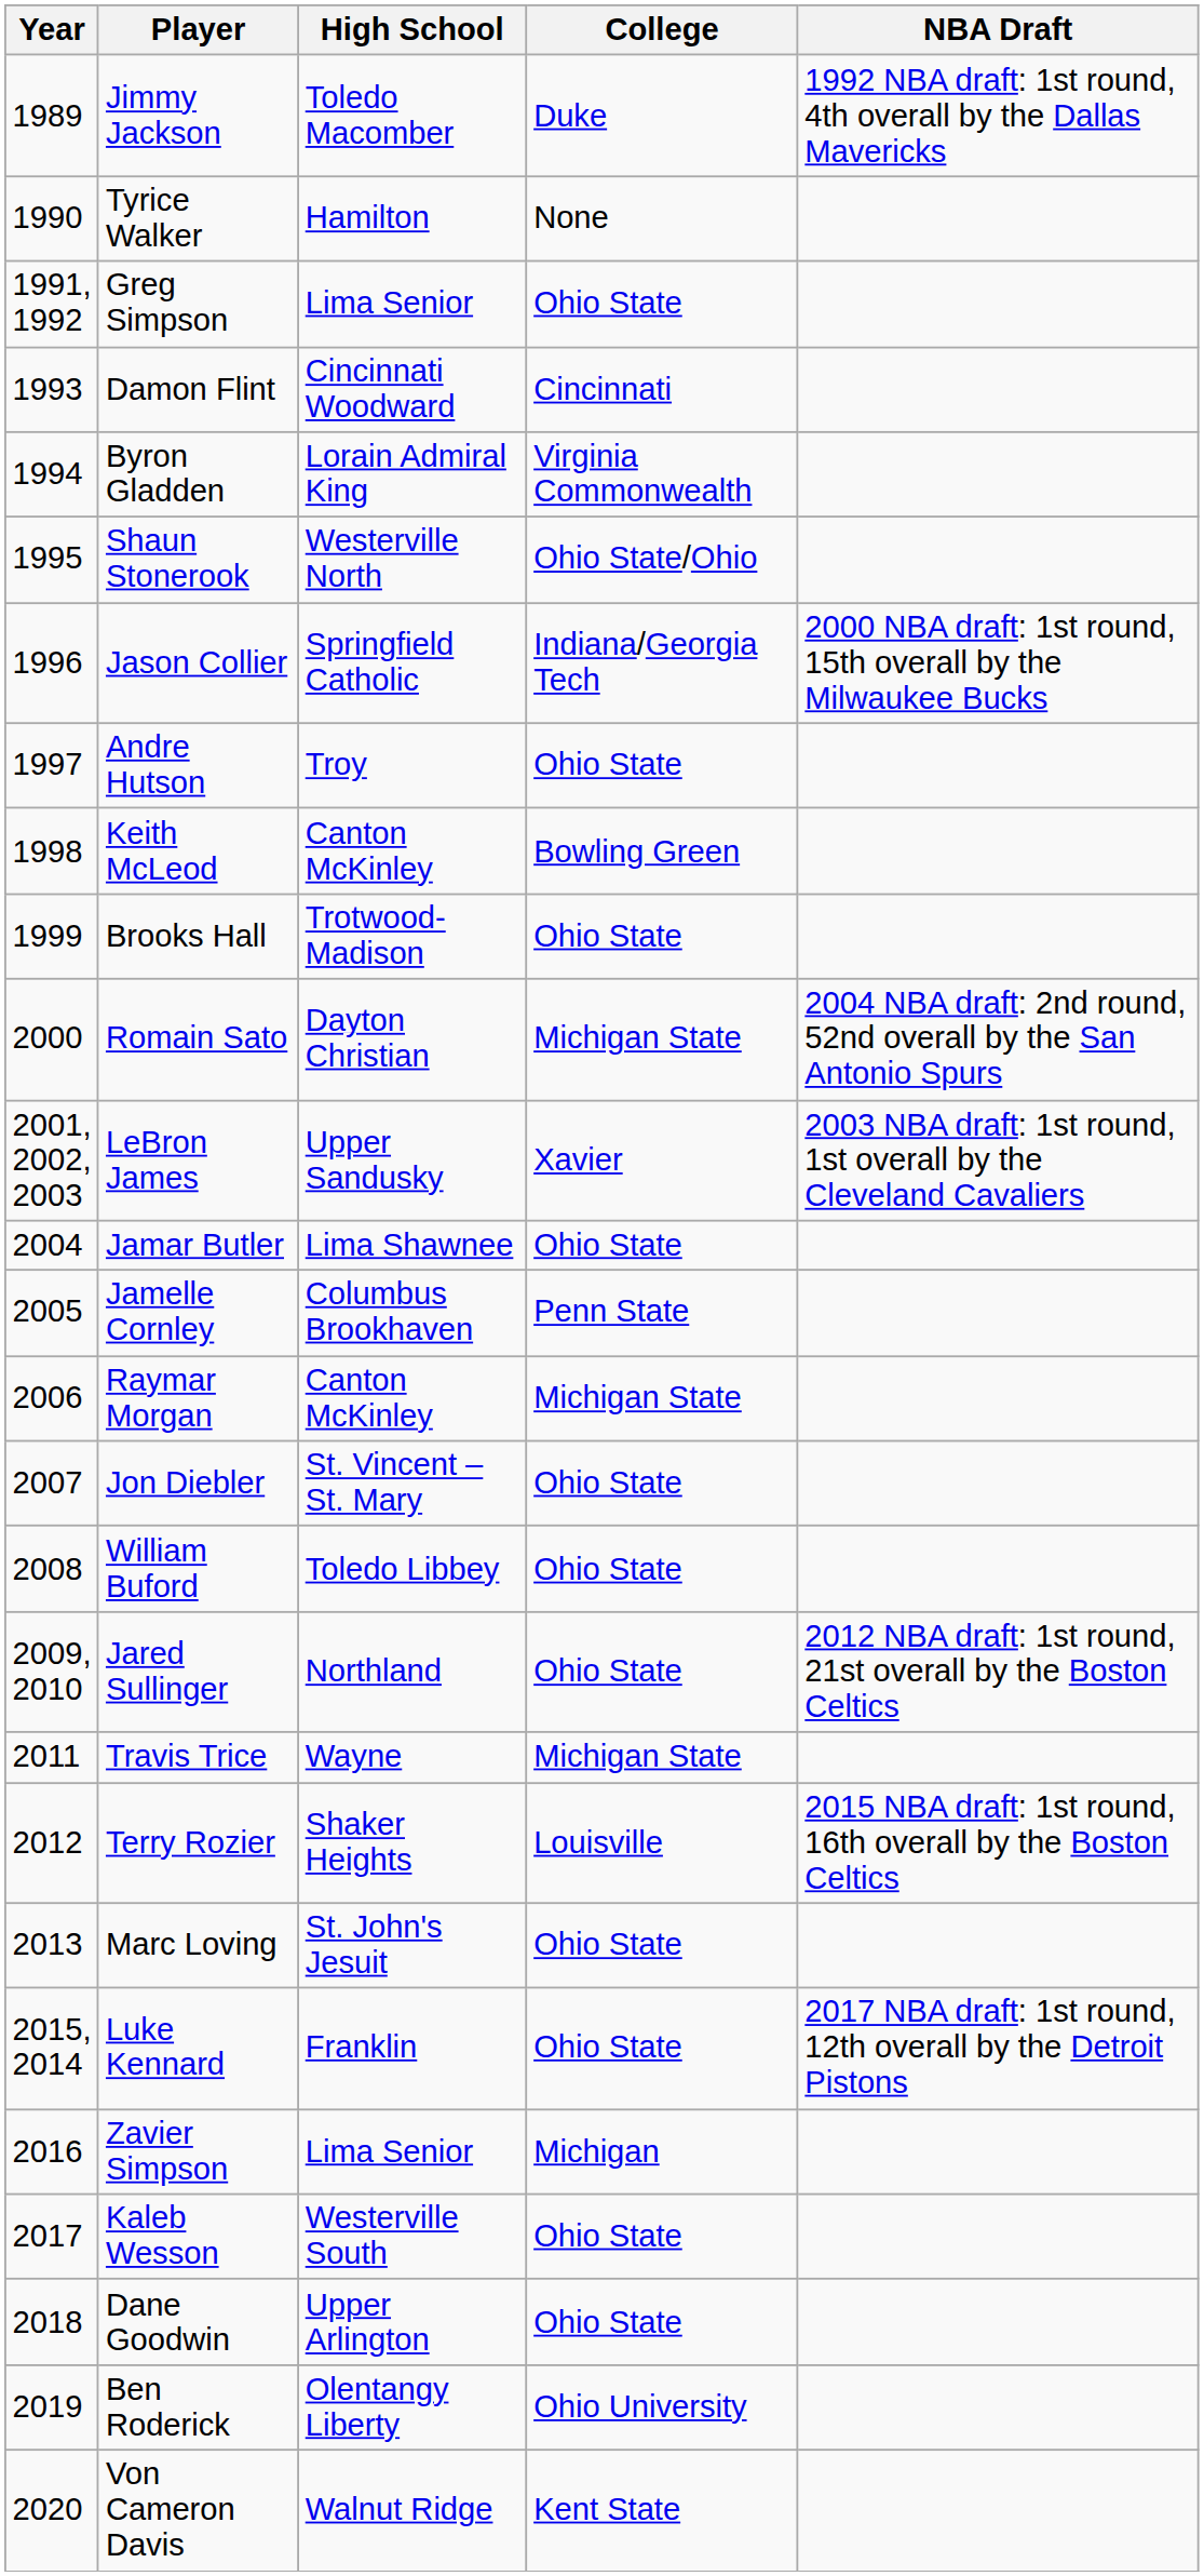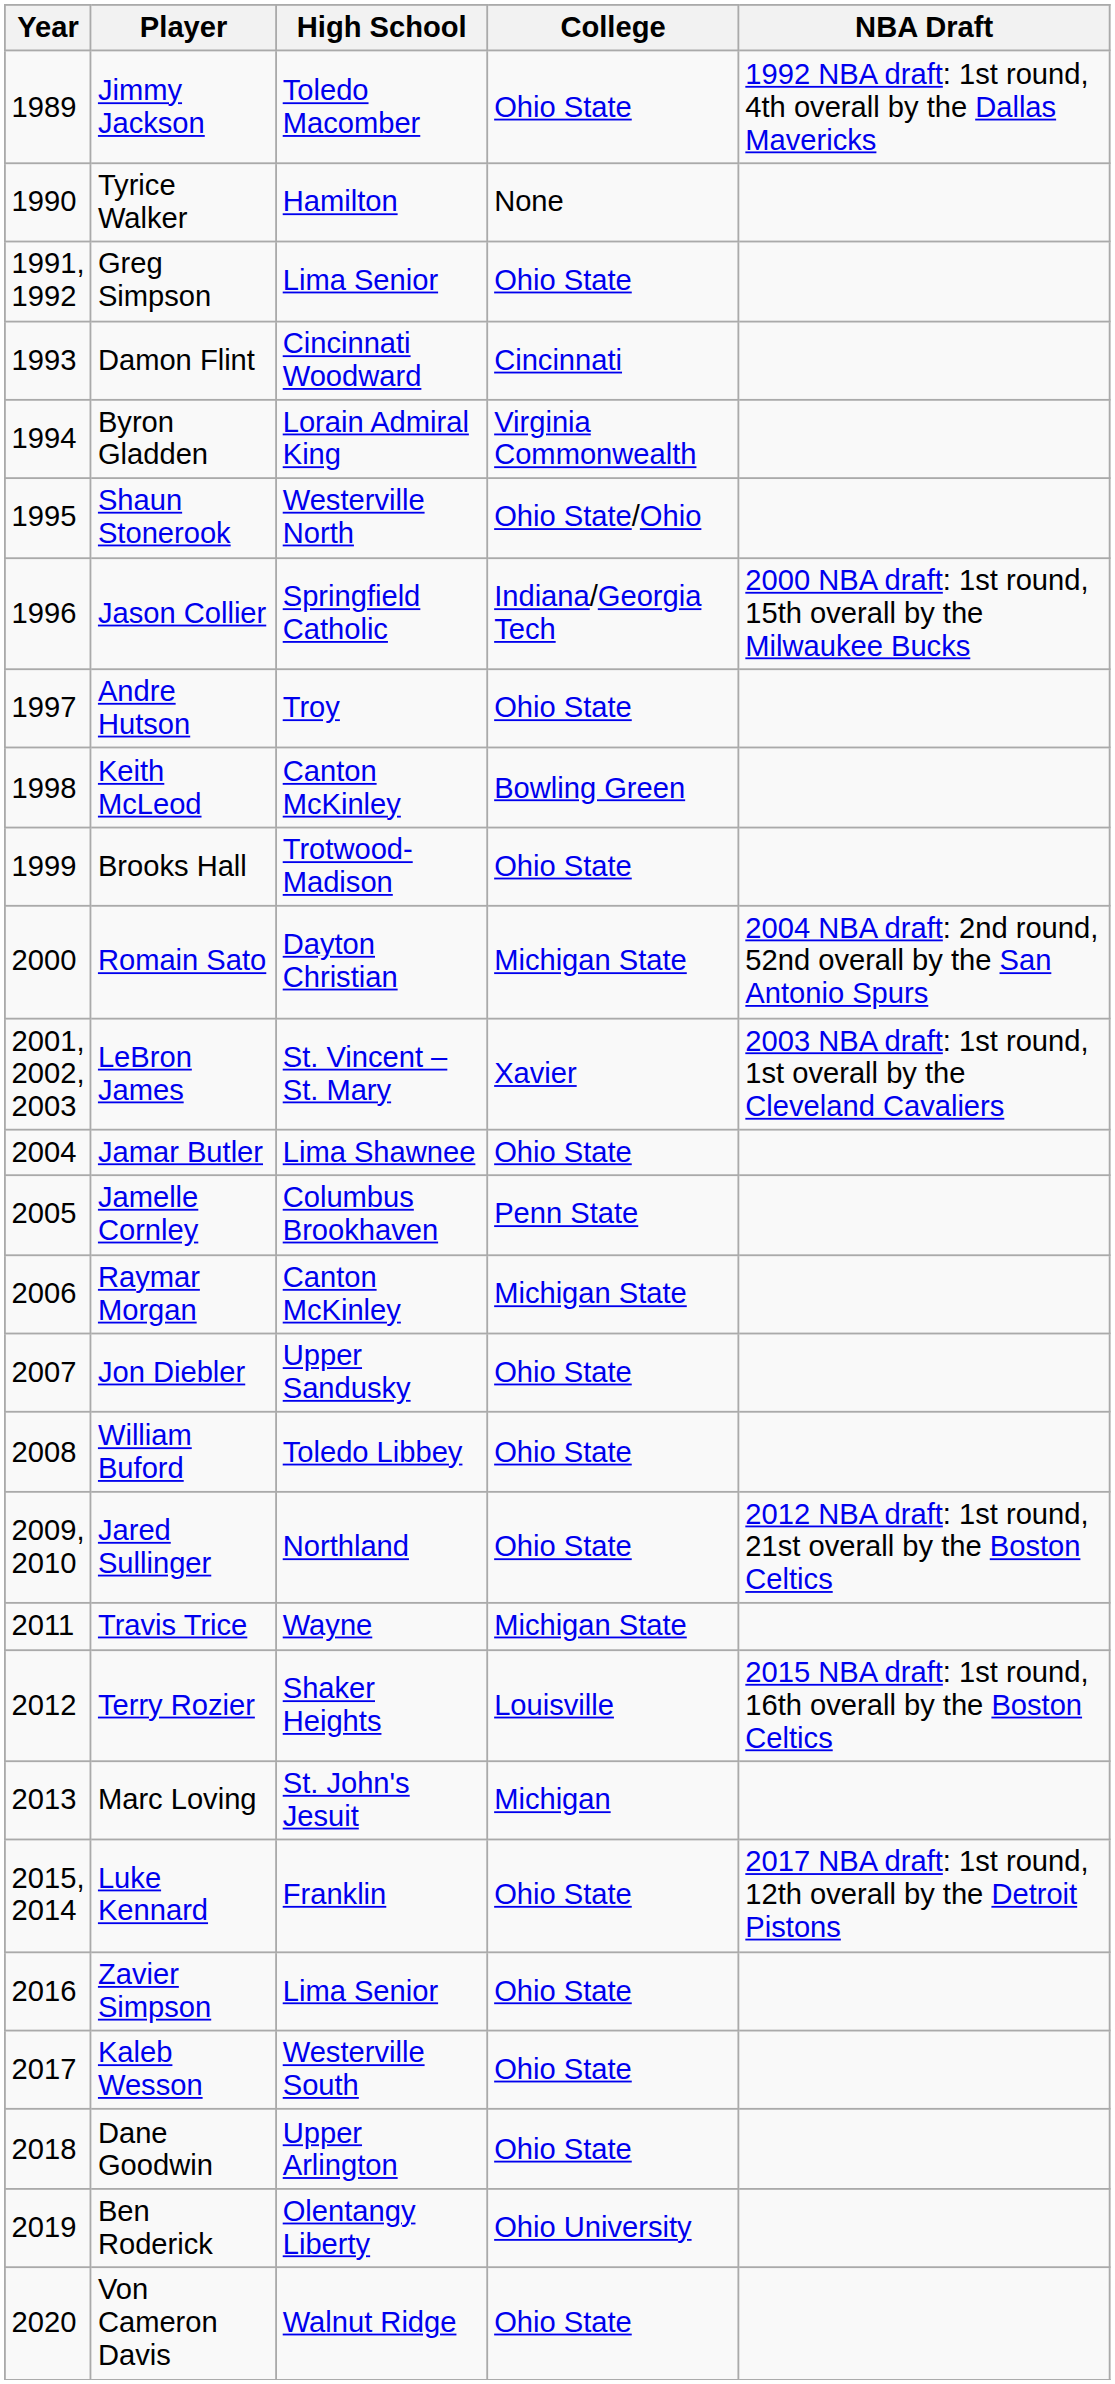Jimmy Jackson | College: Duke -> Ohio State
LeBron James | High School: Upper Sandusky -> St. Vincent – St. Mary
Jon Diebler | High School: St. Vincent – St. Mary -> Upper Sandusky
Marc Loving | College: Ohio State -> Michigan
Zavier Simpson | College: Michigan -> Ohio State
Von Cameron Davis | College: Kent State -> Ohio State
